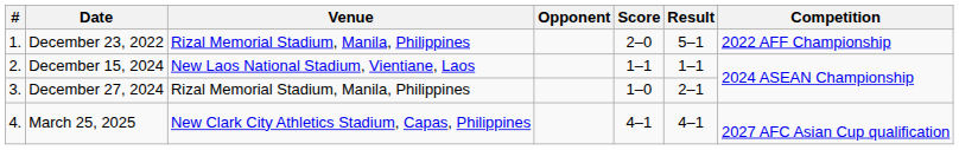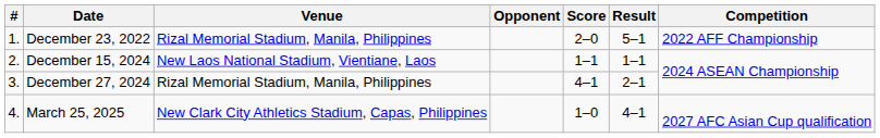December 27, 2024 | Score: 1–0 -> 4–1
March 25, 2025 | Score: 4–1 -> 1–0
